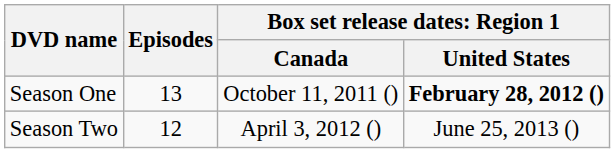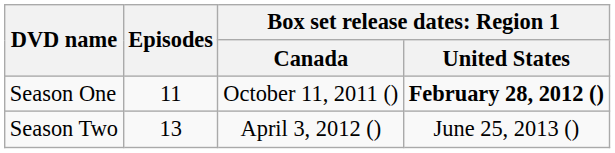Season One | Episodes: 13 -> 11
Season Two | Episodes: 12 -> 13
